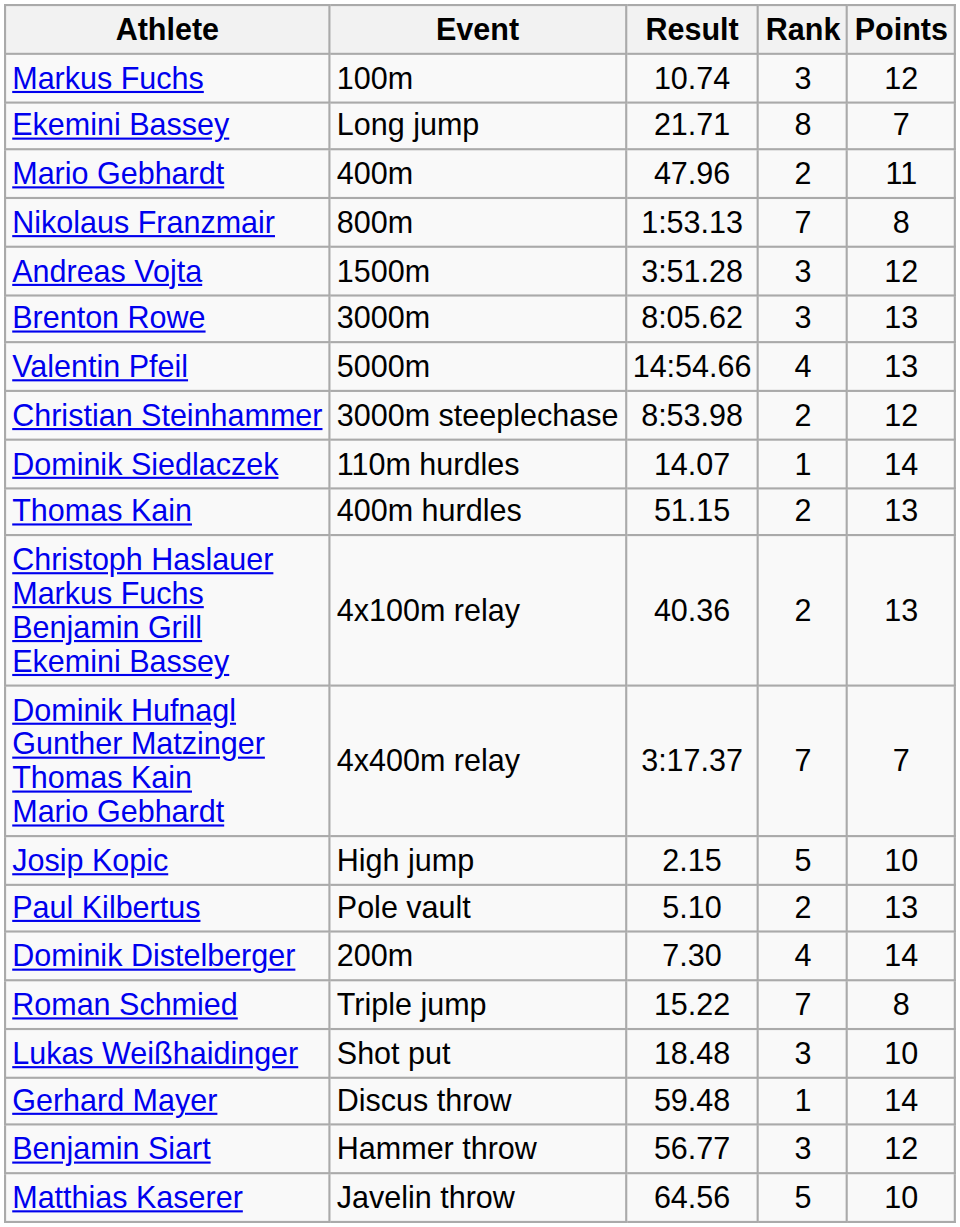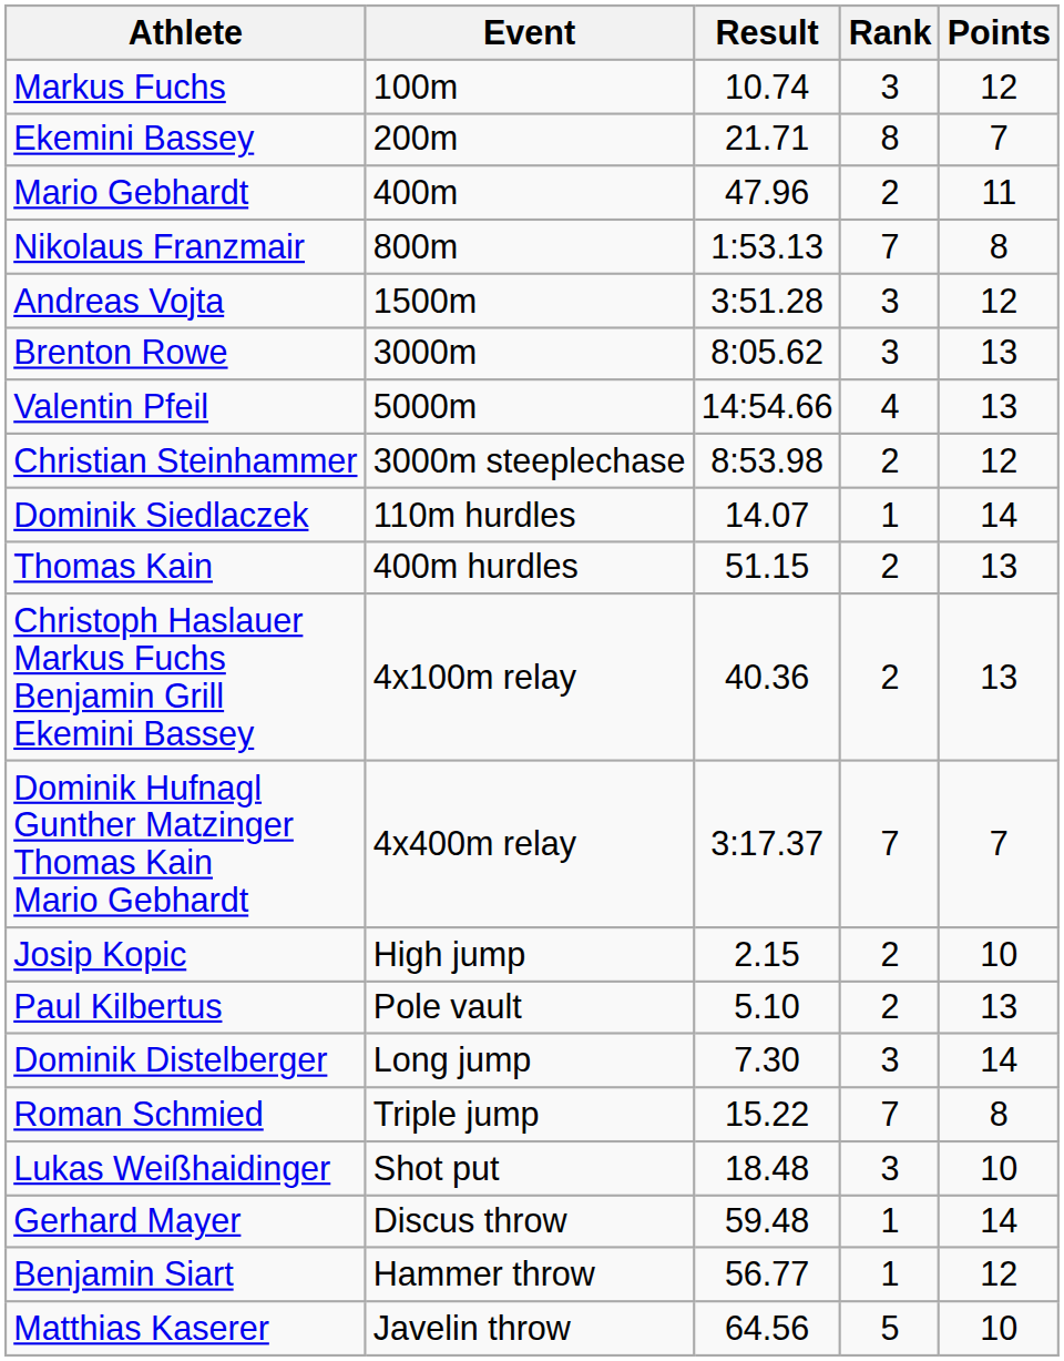Ekemini Bassey | Event: Long jump -> 200m
Josip Kopic | Rank: 5 -> 2
Dominik Distelberger | Event: 200m -> Long jump
Dominik Distelberger | Rank: 4 -> 3
Benjamin Siart | Rank: 3 -> 1
